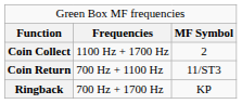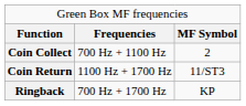Coin Collect | column 2: 1100 Hz + 1700 Hz -> 700 Hz + 1100 Hz
Coin Return | column 2: 700 Hz + 1100 Hz -> 1100 Hz + 1700 Hz
